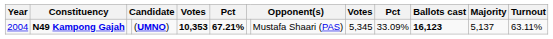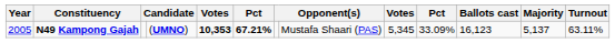N49 Kampong Gajah | Year: 2004 -> 2005
N49 Kampong Gajah | Ballots cast: bold -> normal
